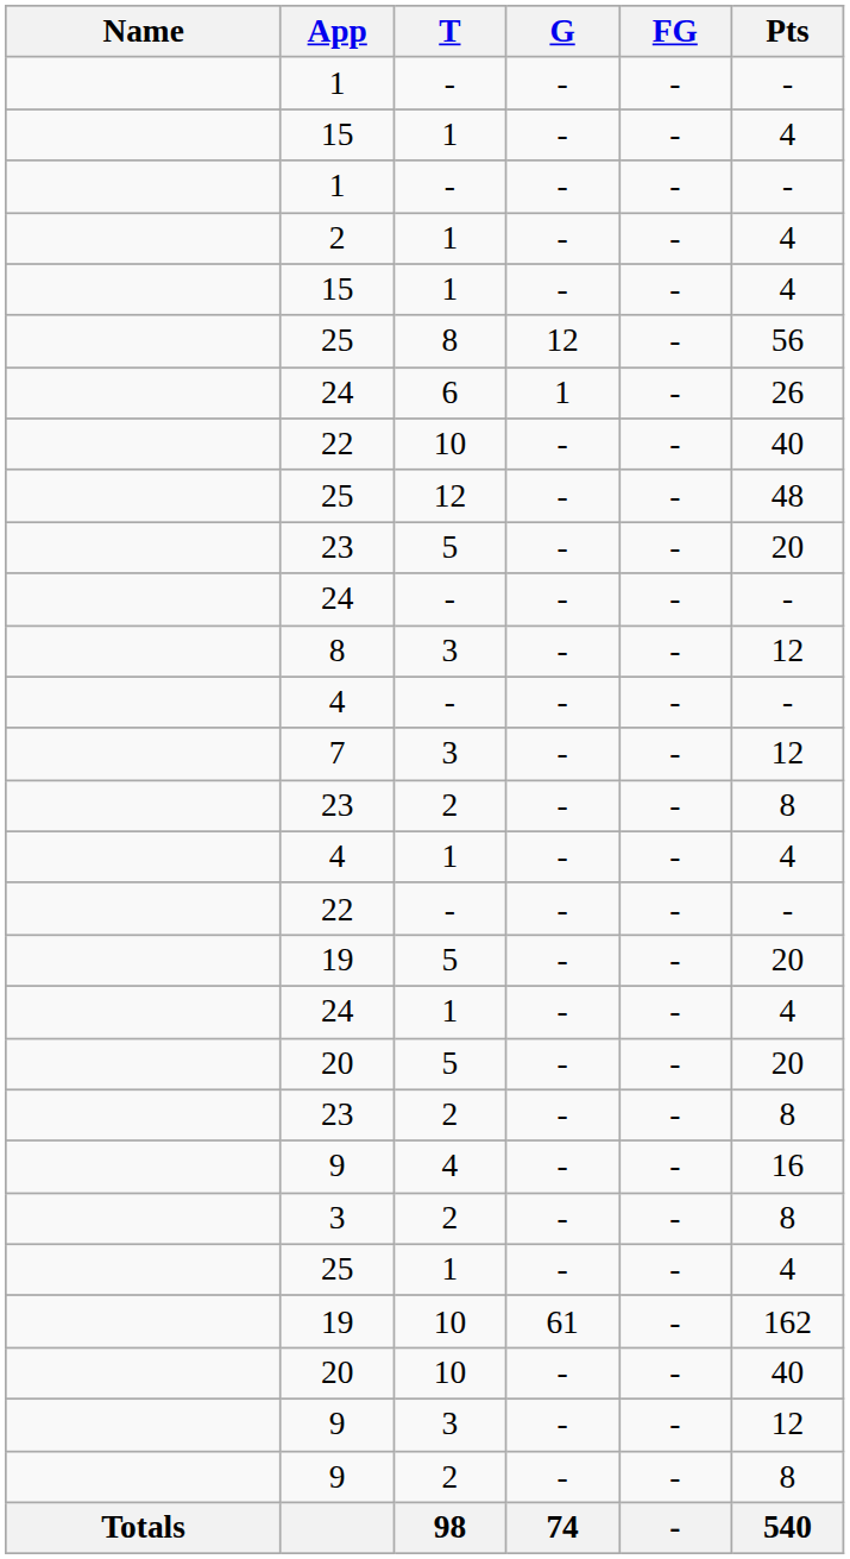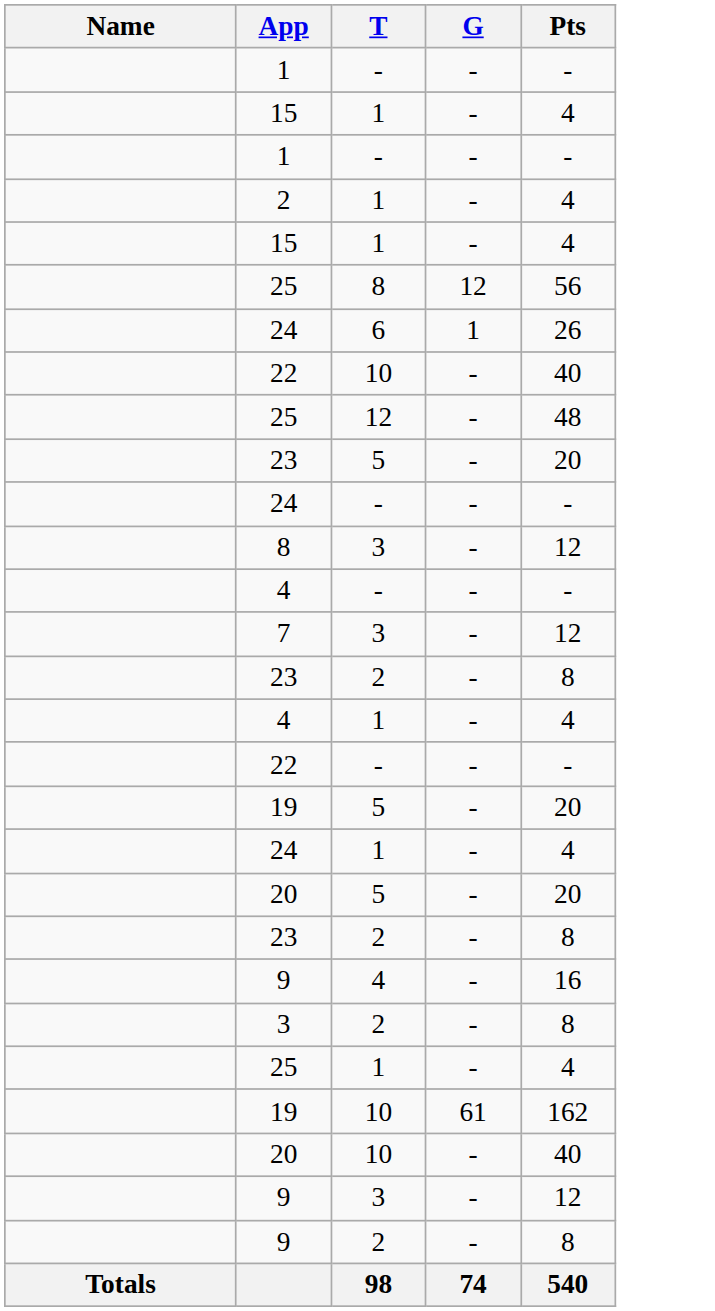- column: FG | - | - | - | - | - | - | - | - | - | - | - | - | - | - | - | - | - | - | - | - | - | - | - | - | - | - | - | - | -
